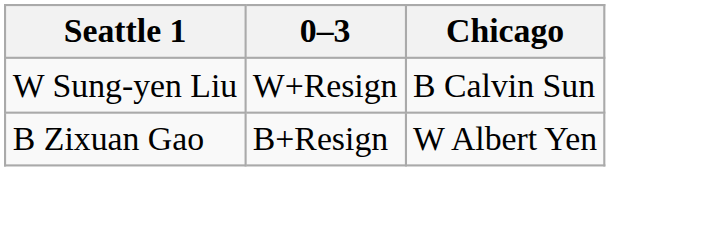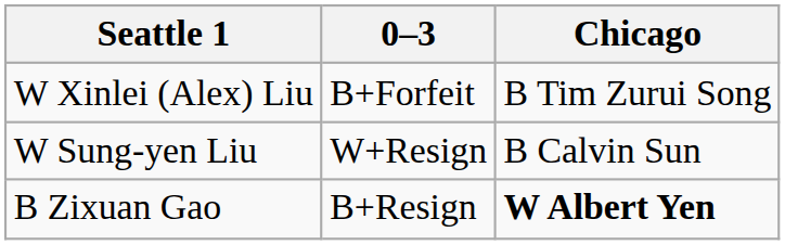+ row: W Xinlei (Alex) Liu | B+Forfeit | B Tim Zurui Song
B Zixuan Gao | Chicago: normal -> bold
